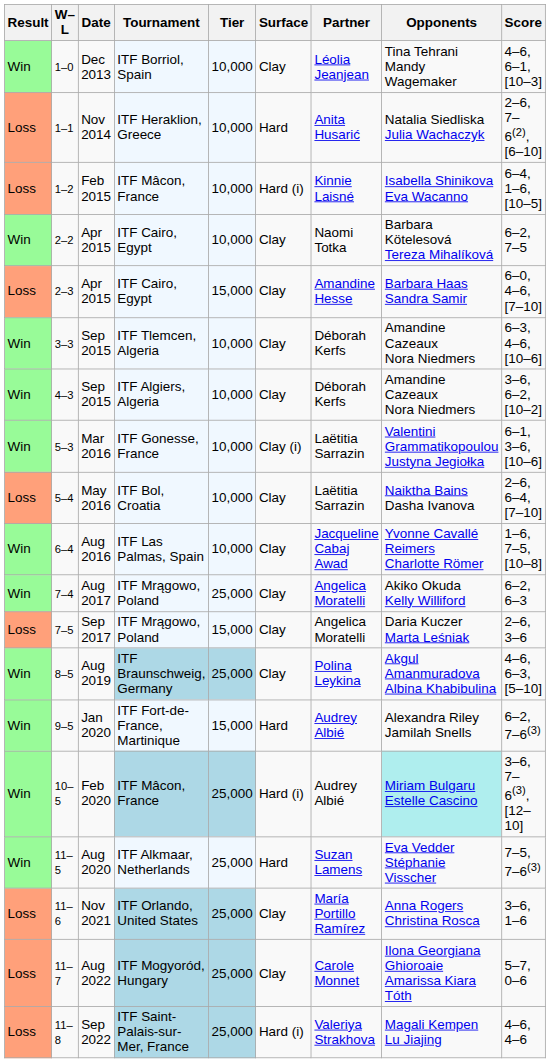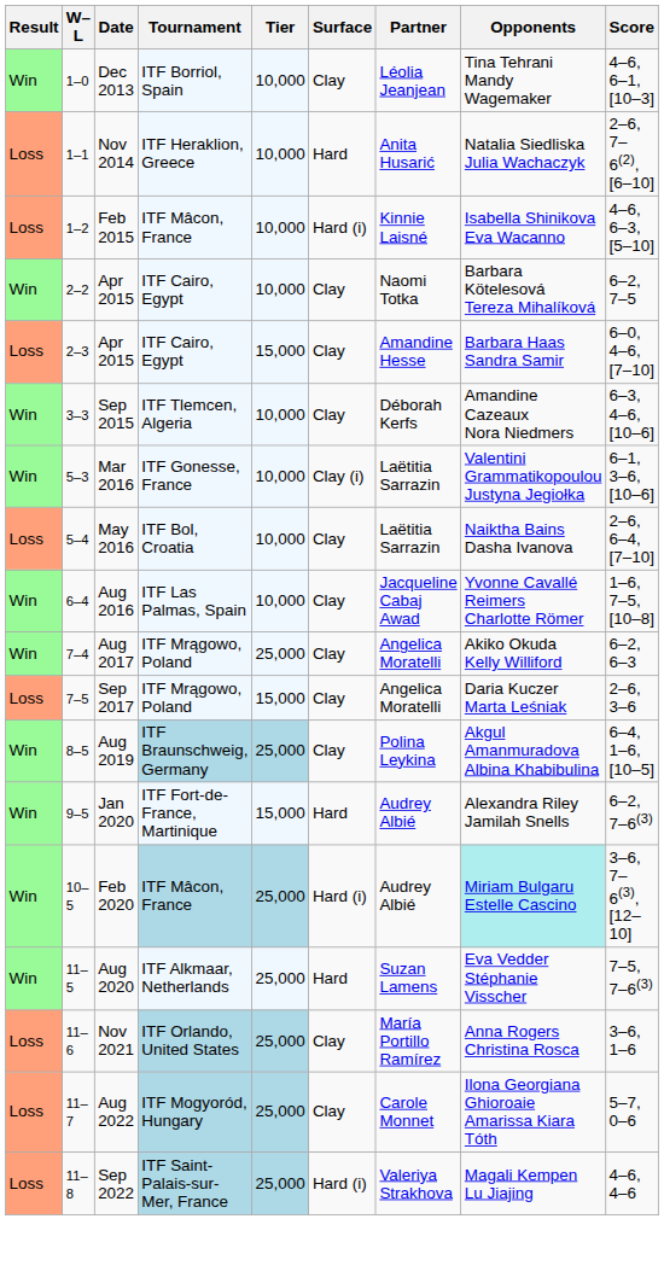1–2 | Score: 6–4, 1–6, [10–5] -> 4–6, 6–3, [5–10]
- row: Win | 4–3 | Sep 2015 | ITF Algiers, Algeria | 10,000 | Clay | Déborah Kerfs | Amandine Cazeaux Nora Niedmers | 3–6, 6–2, [10–2]
8–5 | Score: 4–6, 6–3, [5–10] -> 6–4, 1–6, [10–5]
